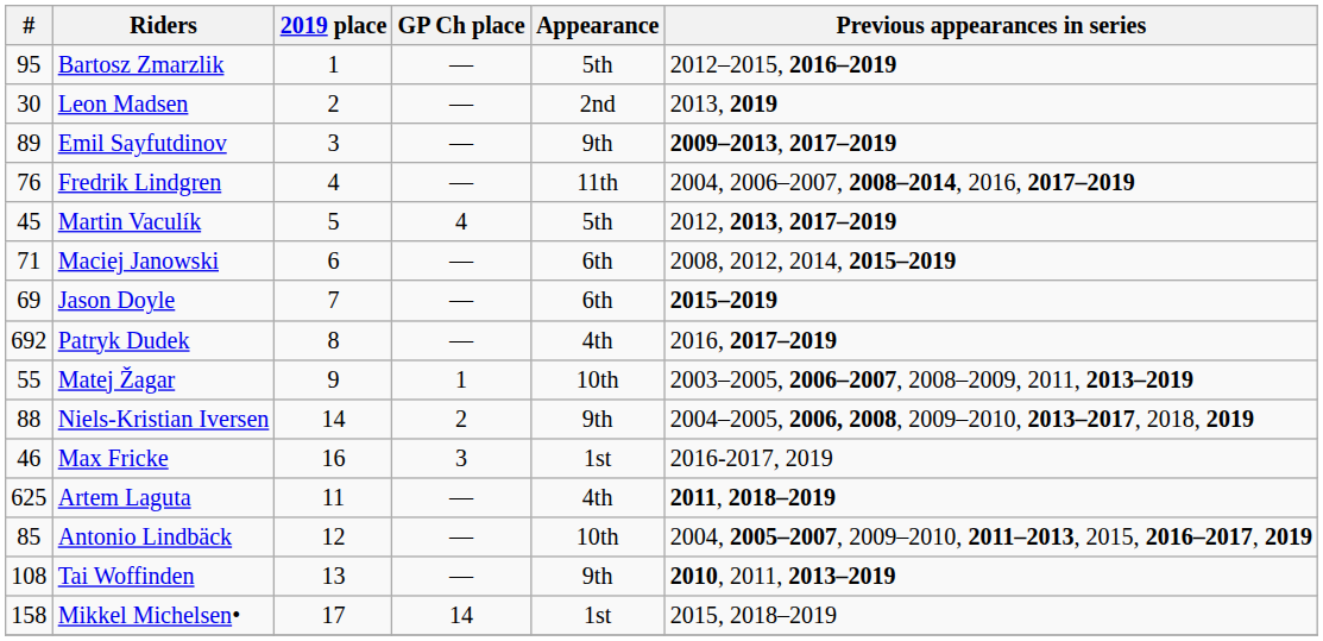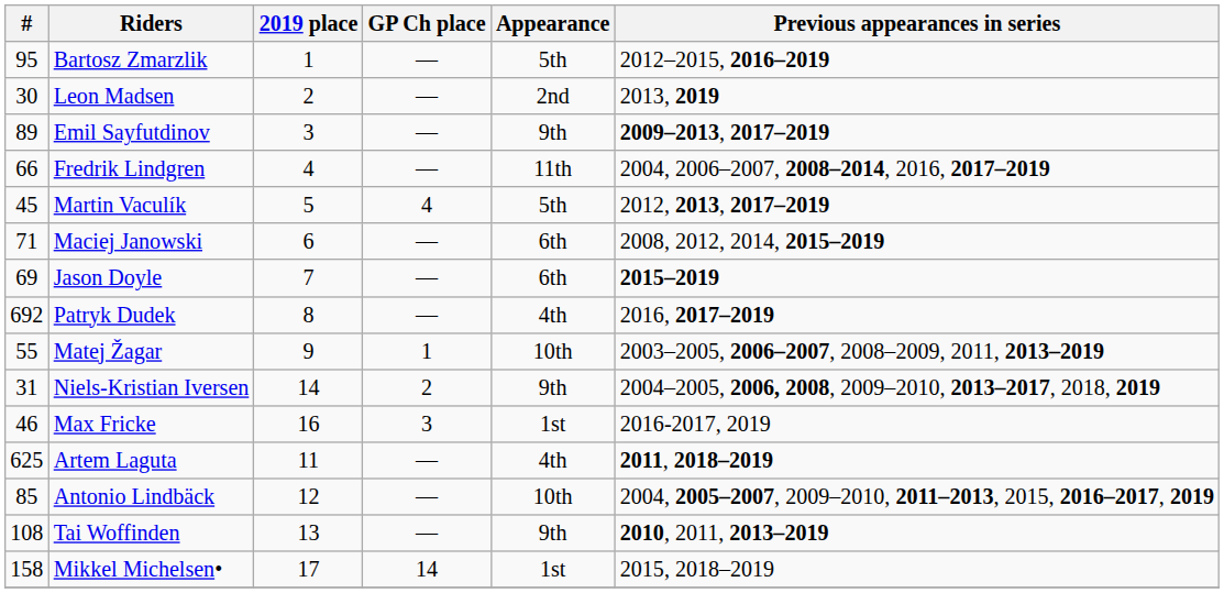Fredrik Lindgren | #: 76 -> 66
Niels-Kristian Iversen | #: 88 -> 31
